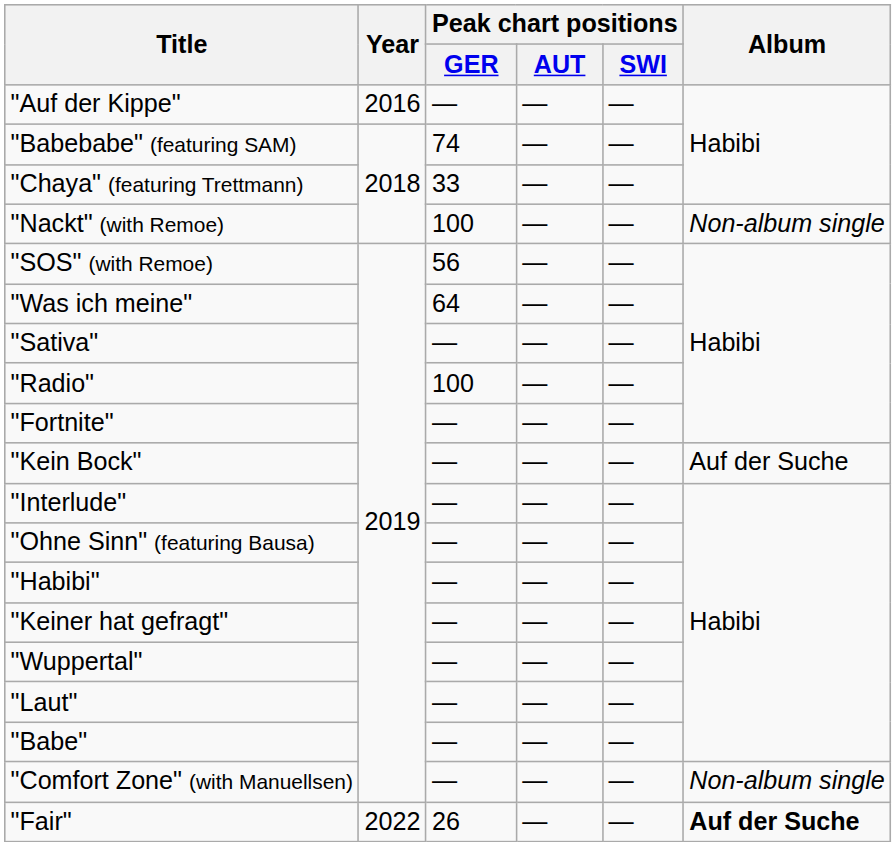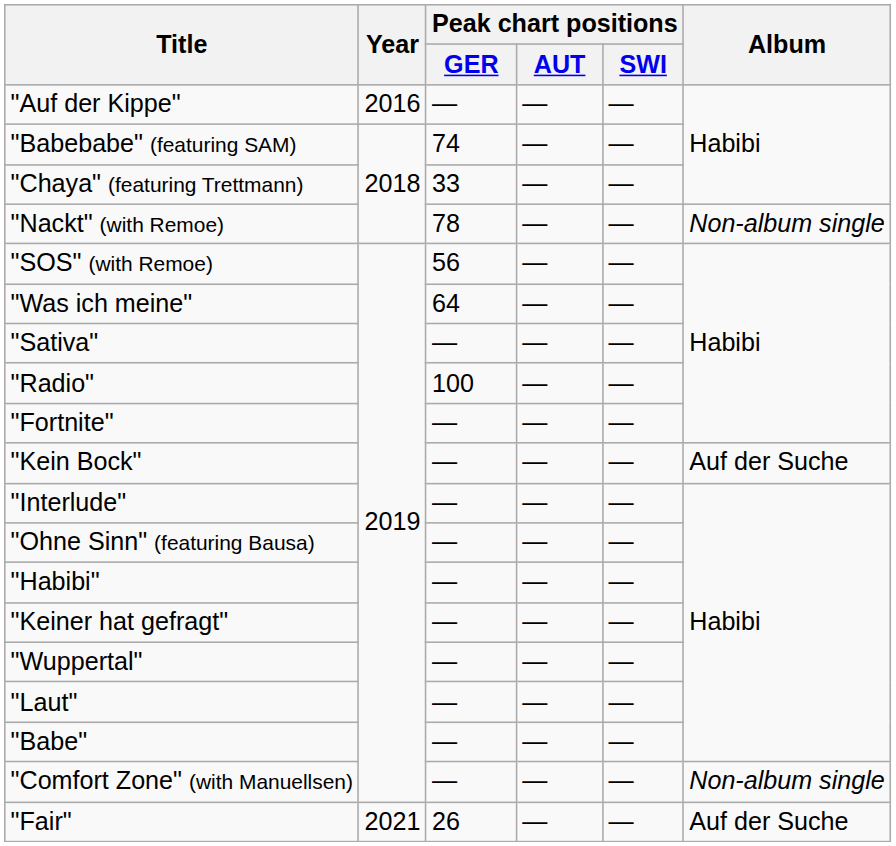"Nackt" (with Remoe) | Peak chart positions / GER: 100 -> 78
"Fair" | Year: 2022 -> 2021
"Fair" | Album: bold -> normal
